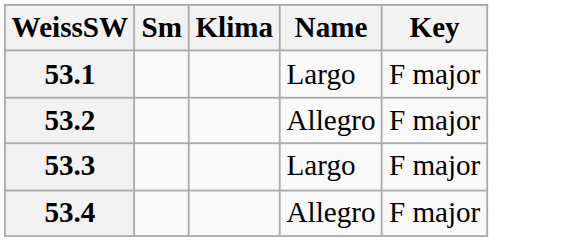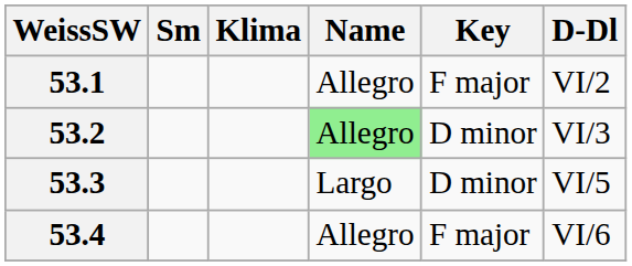+ column: D-Dl | VI/2 | VI/3 | VI/5 | VI/6
53.1 | Name: Largo -> Allegro
53.2 | Name: no background -> lightgreen background
53.2 | Key: F major -> D minor
53.3 | Key: F major -> D minor
